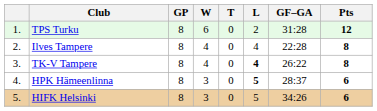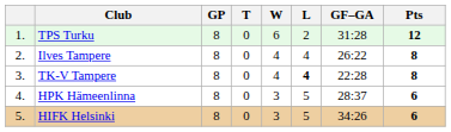columns swapped: W <-> T
Ilves Tampere | GF–GA: 22:28 -> 26:22
TK-V Tampere | GF–GA: 26:22 -> 22:28
HPK Hämeenlinna | L: bold -> normal
